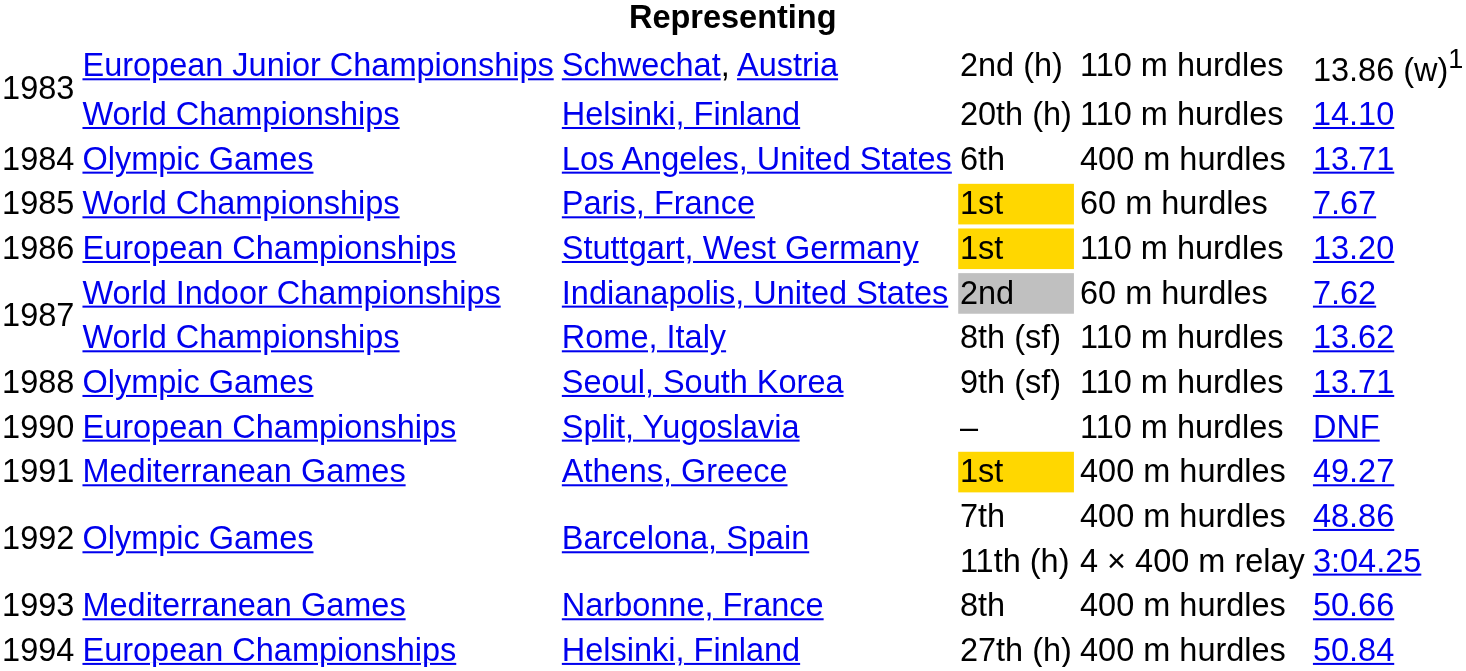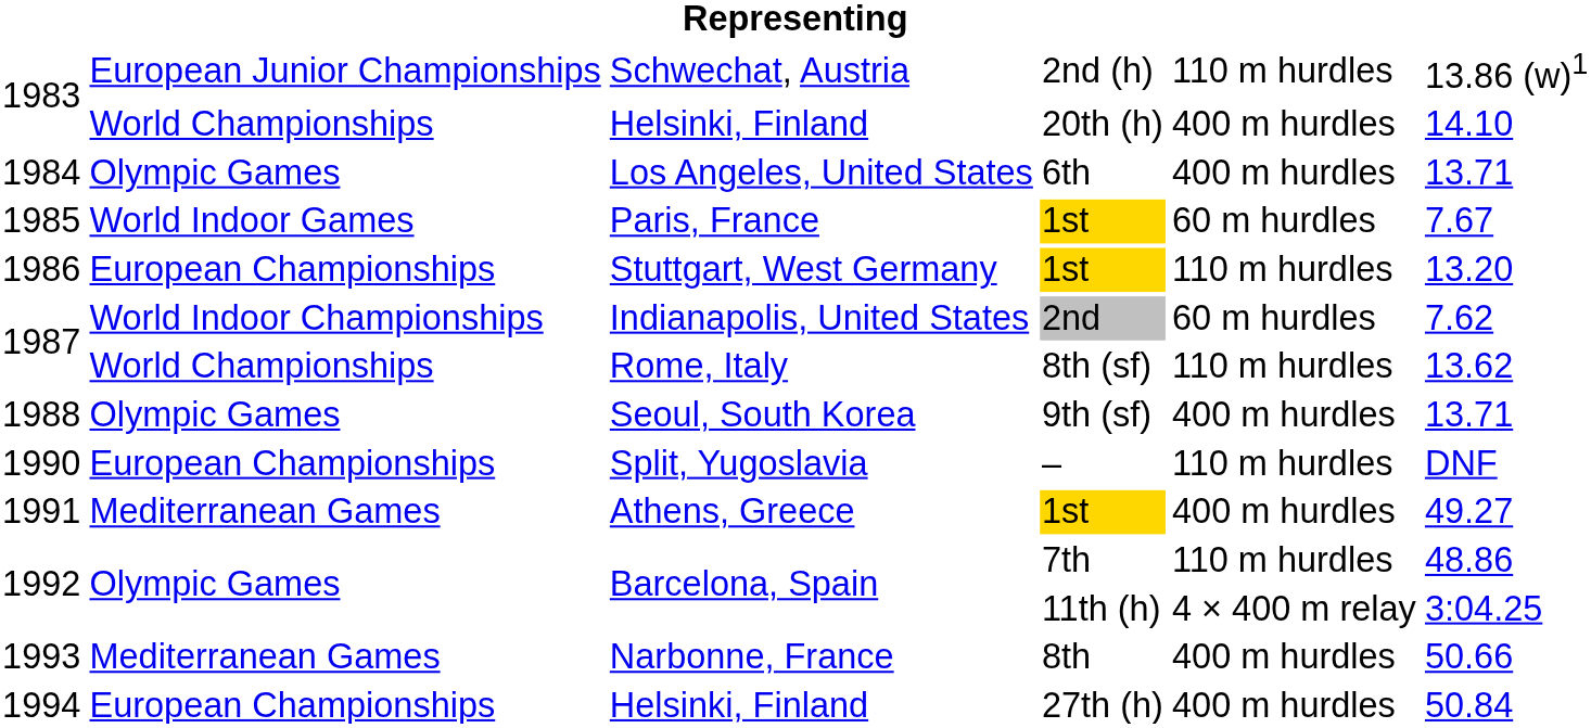Helsinki, Finland / 20th (h) | column 5: 110 m hurdles -> 400 m hurdles
Paris, France | column 2: World Championships -> World Indoor Games
Seoul, South Korea | column 5: 110 m hurdles -> 400 m hurdles
Barcelona, Spain / 7th | column 5: 400 m hurdles -> 110 m hurdles
